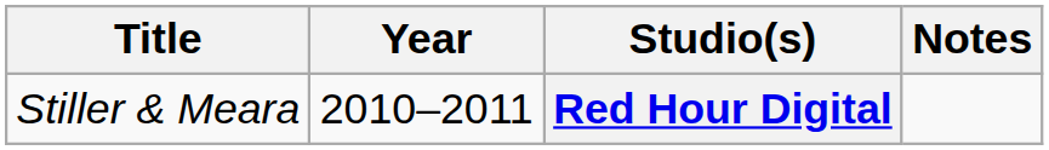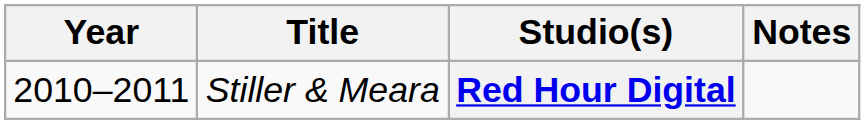columns swapped: Year <-> Title
